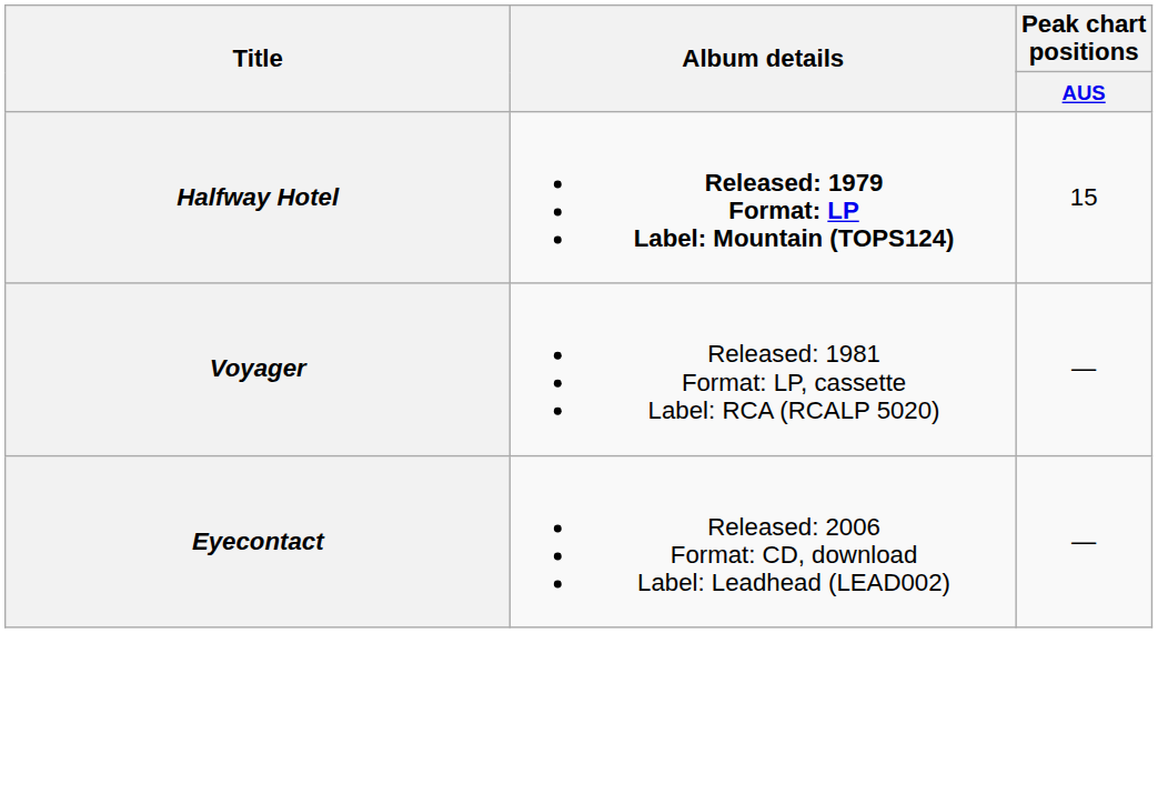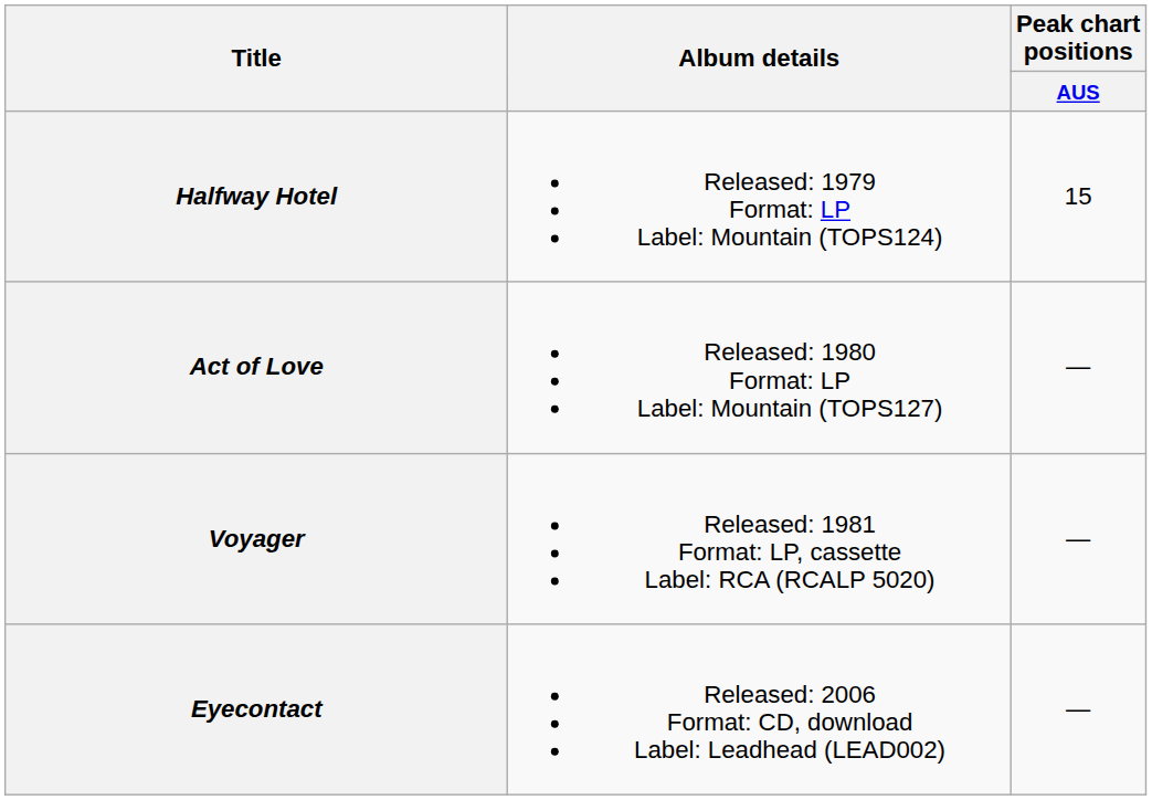Halfway Hotel | Album details: bold -> normal
+ row: Act of Love | Released: 1980 Format: LP Label: Mountain (TOPS127) | —
